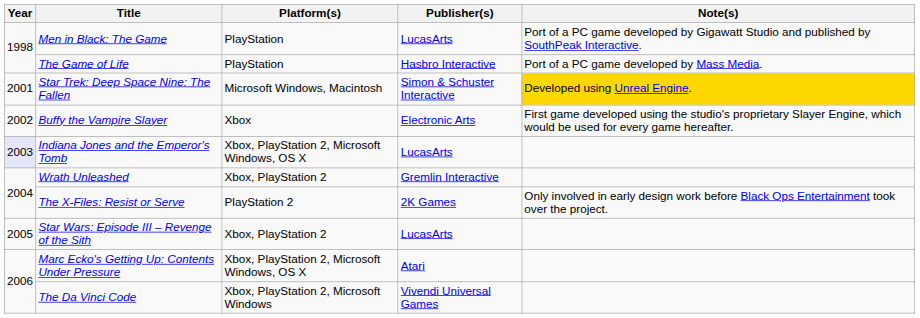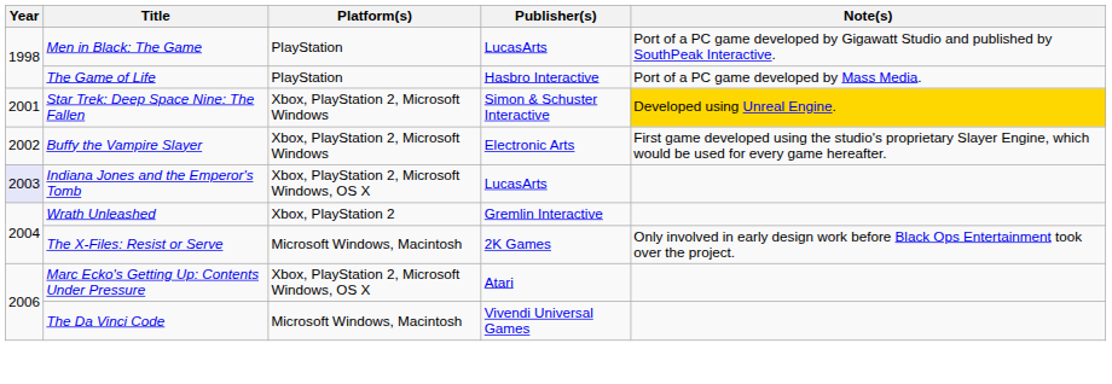Star Trek: Deep Space Nine: The Fallen | Platform(s): Microsoft Windows, Macintosh -> Xbox, PlayStation 2, Microsoft Windows
Buffy the Vampire Slayer | Platform(s): Xbox -> Xbox, PlayStation 2, Microsoft Windows
The X-Files: Resist or Serve | Platform(s): PlayStation 2 -> Microsoft Windows, Macintosh
- row: 2005 | Star Wars: Episode III – Revenge of the Sith | Xbox, PlayStation 2 | LucasArts
The Da Vinci Code | Platform(s): Xbox, PlayStation 2, Microsoft Windows -> Microsoft Windows, Macintosh
